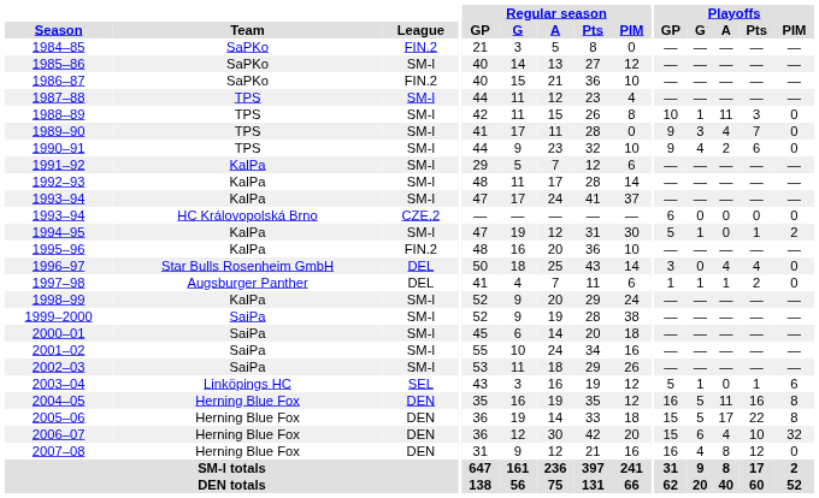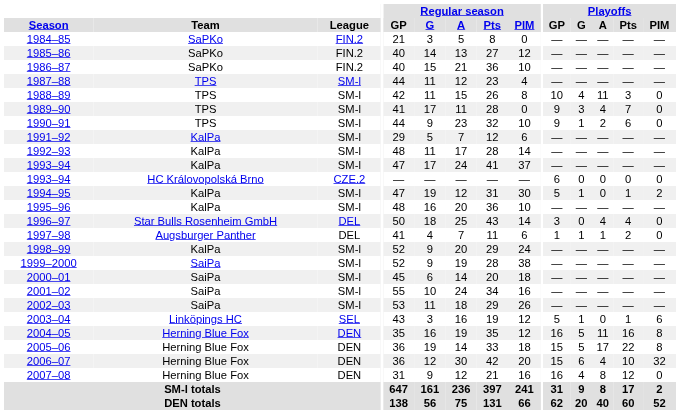1985–86 | League: SM-l -> FIN.2
1988–89 | Playoffs / G: 1 -> 4
1990–91 | Playoffs / G: 4 -> 1
1995–96 | League: FIN.2 -> SM-l
